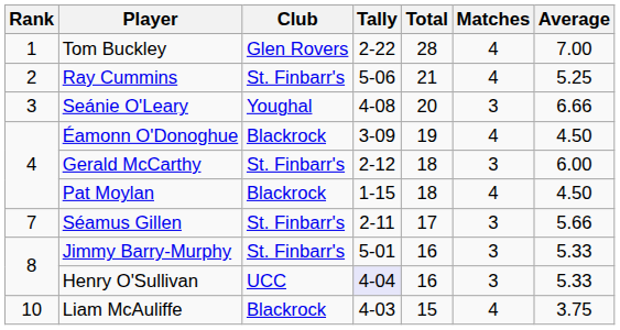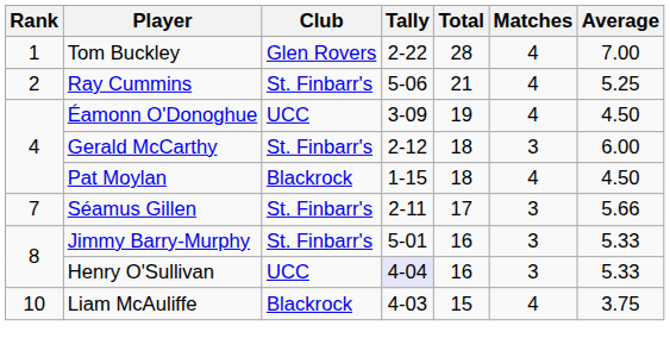- row: 3 | Seánie O'Leary | Youghal | 4-08 | 20 | 3 | 6.66
Éamonn O'Donoghue | Club: Blackrock -> UCC
